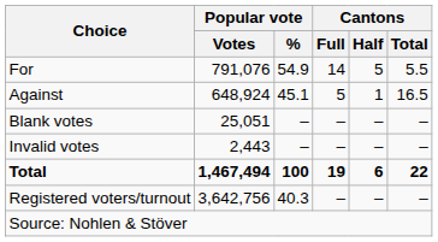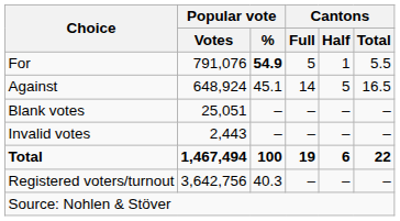For | Popular vote / %: normal -> bold
For | Cantons / Full: 14 -> 5
For | Cantons / Half: 5 -> 1
Against | Cantons / Full: 5 -> 14
Against | Cantons / Half: 1 -> 5
